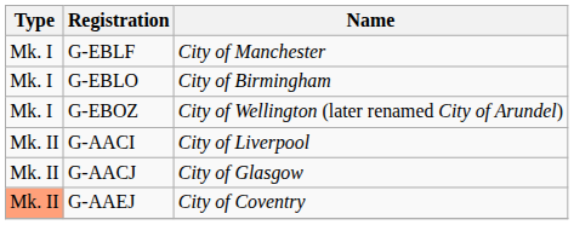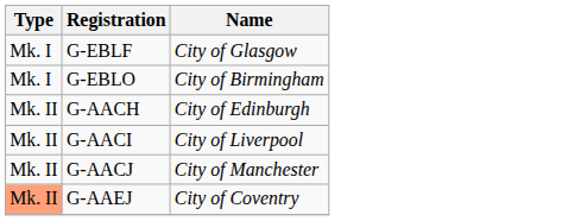G-EBLF | Name: City of Manchester -> City of Glasgow
- row: Mk. I | G-EBOZ | City of Wellington (later renamed City of Arundel)
+ row: Mk. II | G-AACH | City of Edinburgh
G-AACJ | Name: City of Glasgow -> City of Manchester
